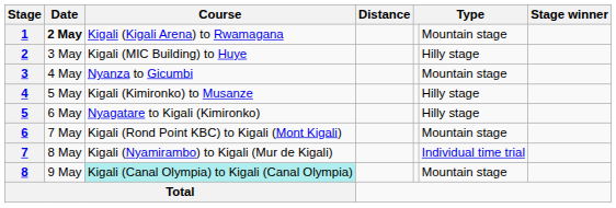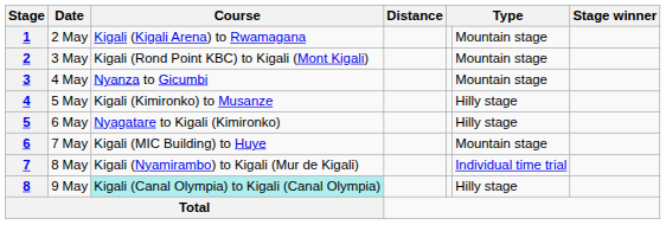1 | Date: bold -> normal
2 | Course: Kigali (MIC Building) to Huye -> Kigali (Rond Point KBC) to Kigali (Mont Kigali)
2 | column 6: Hilly stage -> Mountain stage
6 | Course: Kigali (Rond Point KBC) to Kigali (Mont Kigali) -> Kigali (MIC Building) to Huye
8 | column 6: Mountain stage -> Hilly stage
